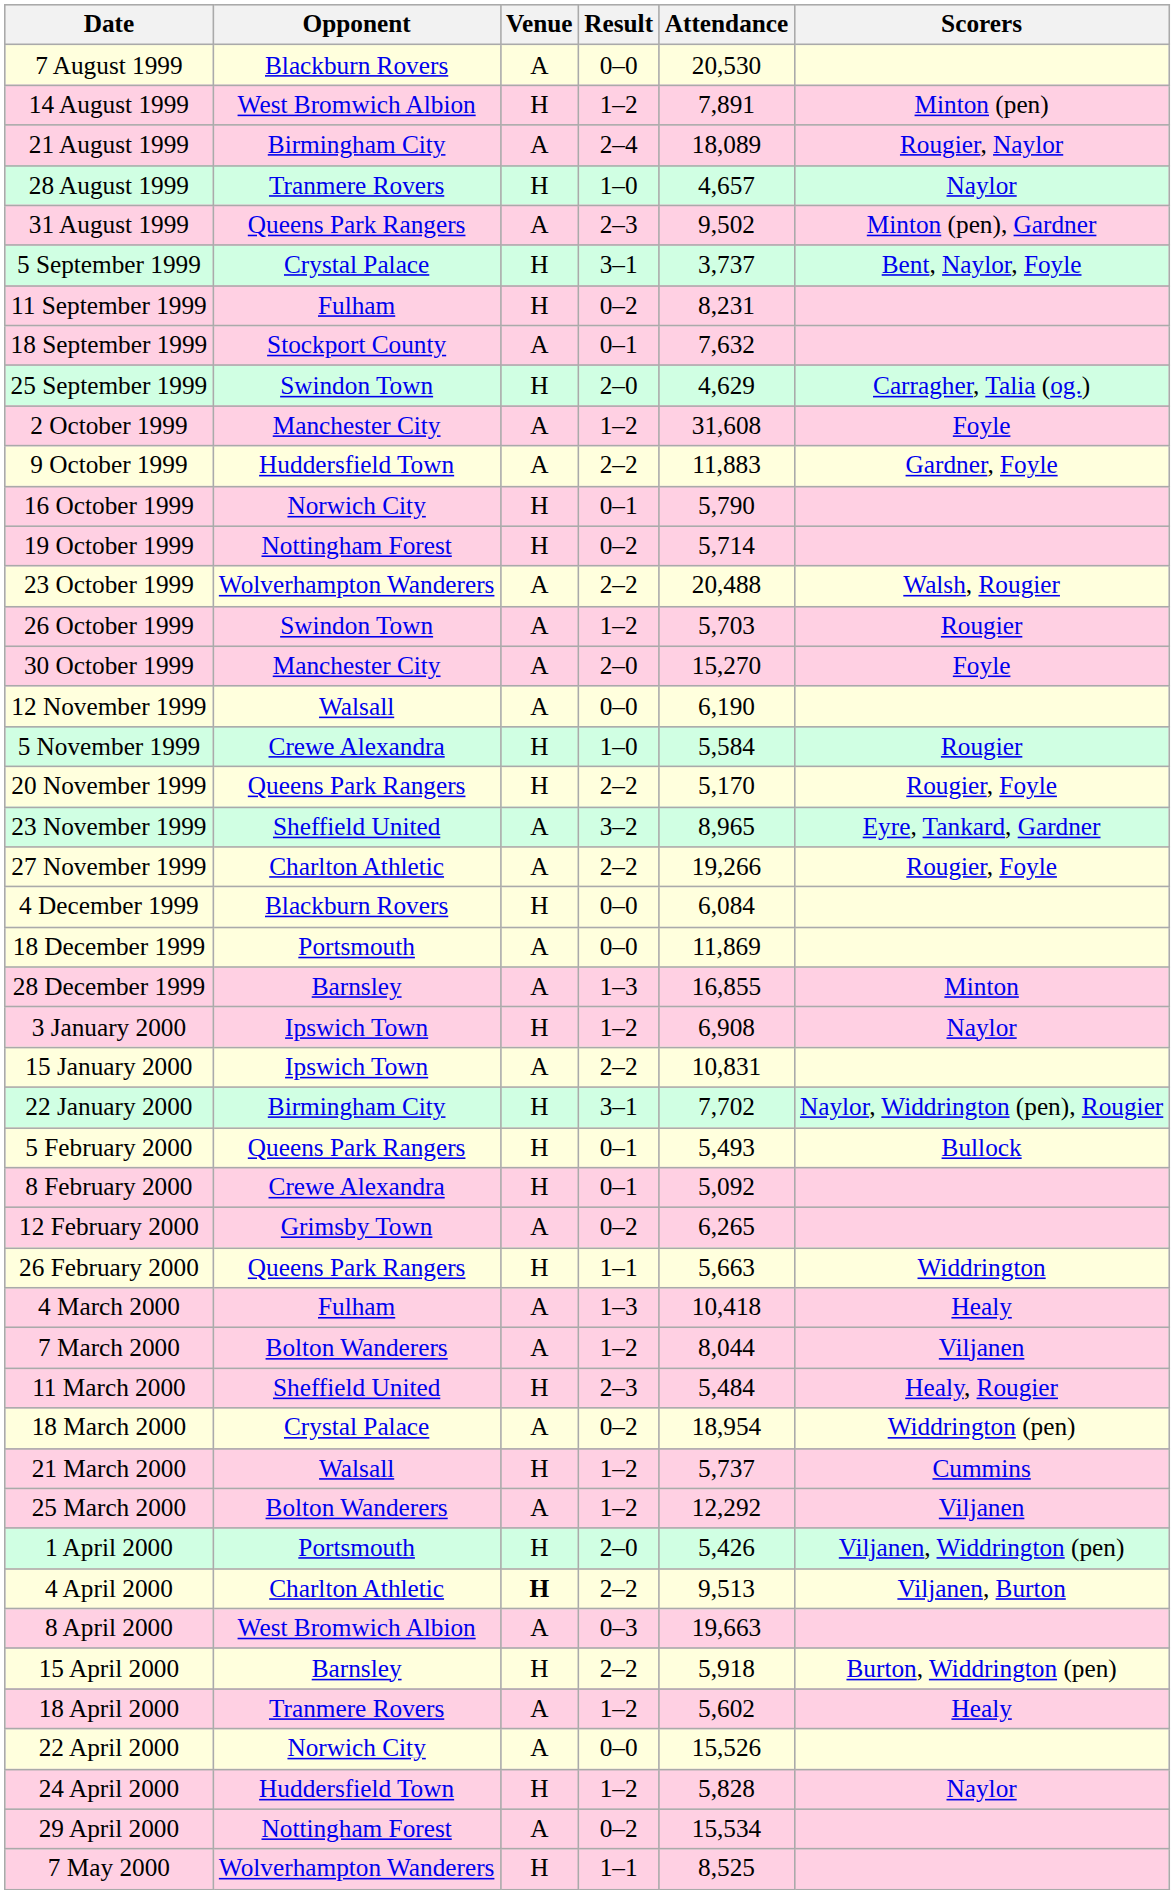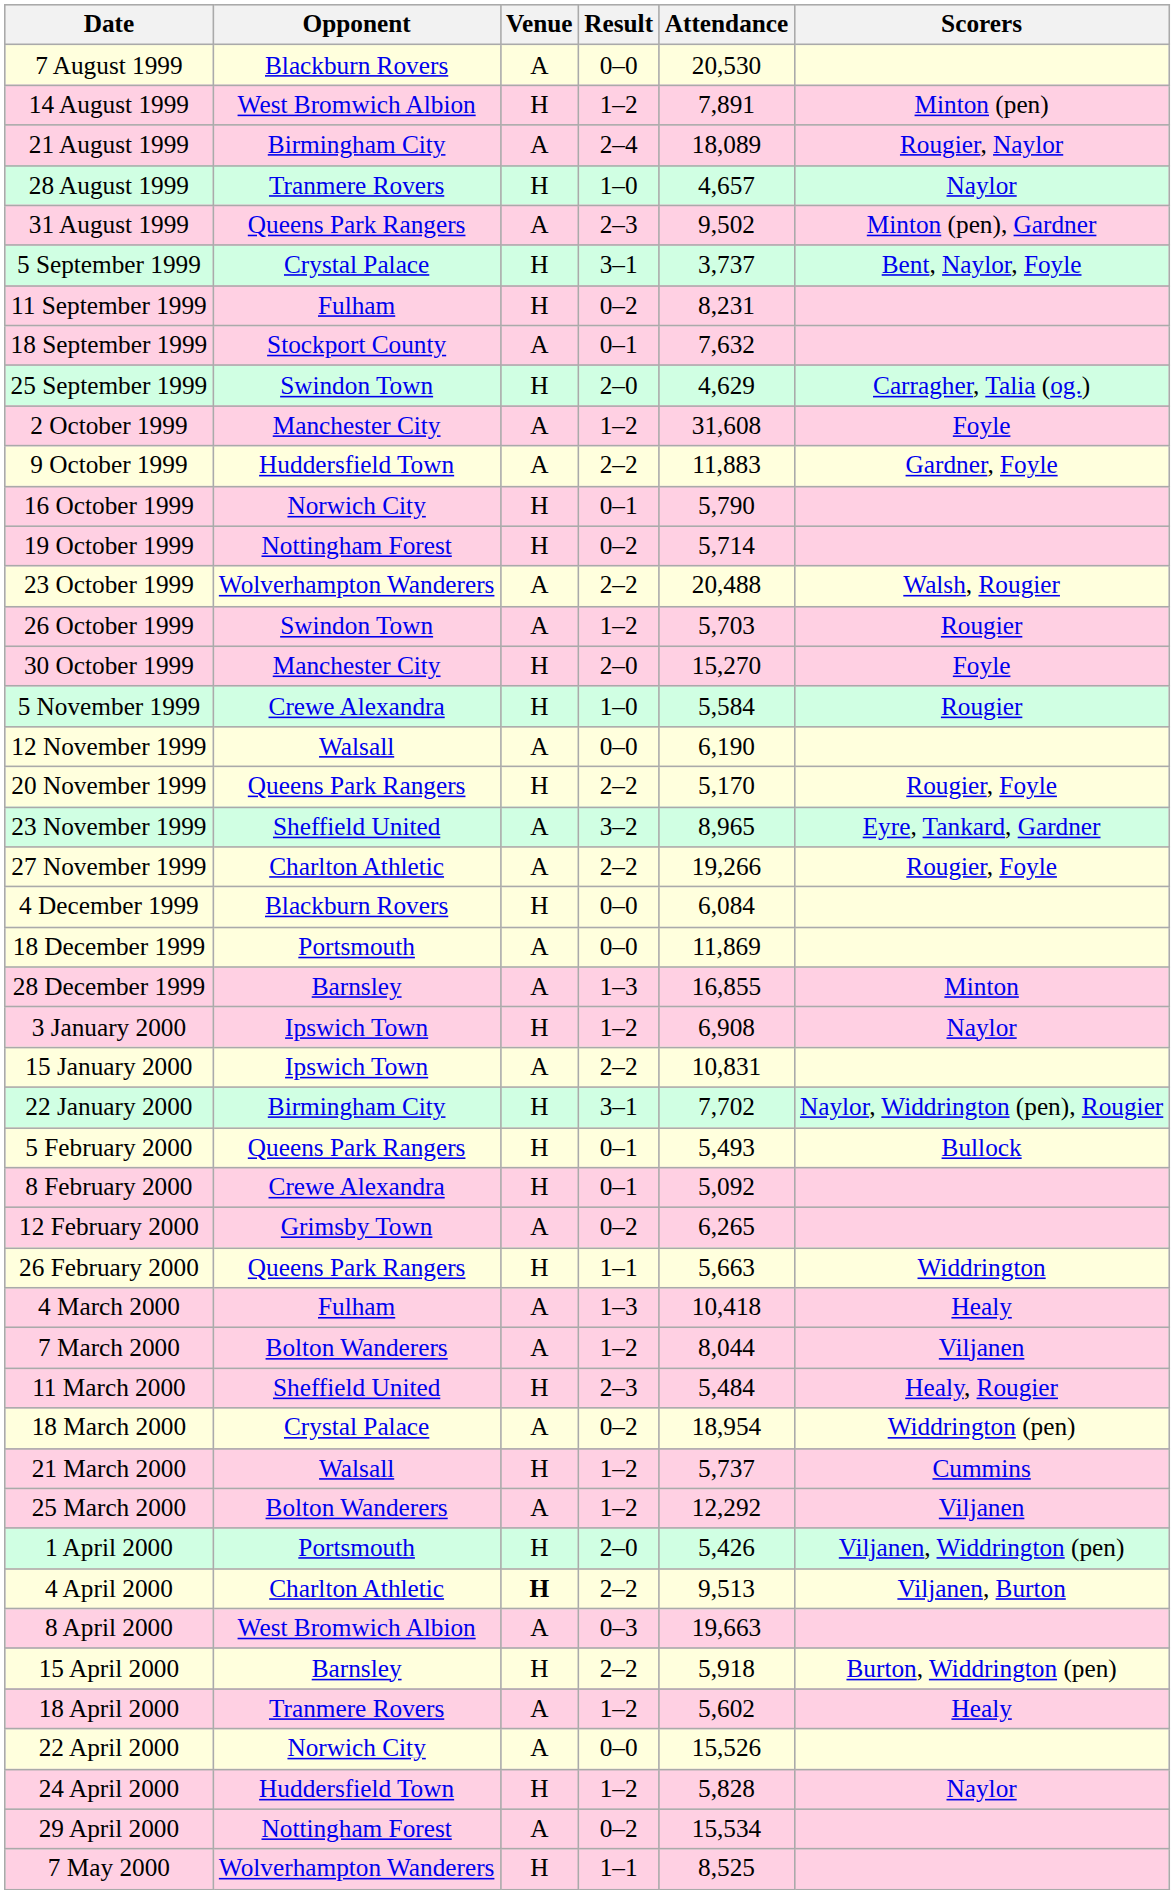30 October 1999 | Venue: A -> H
rows swapped: 5 November 1999 <-> 12 November 1999
